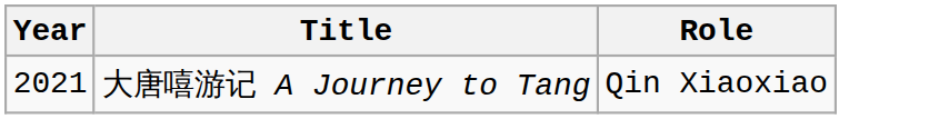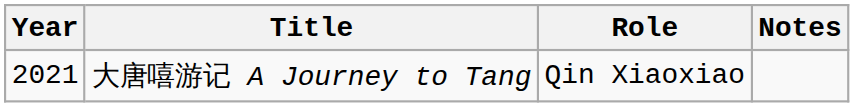+ column: Notes
